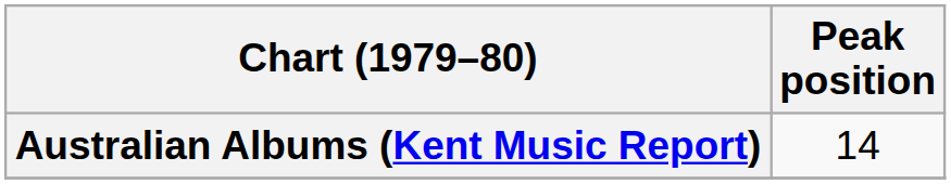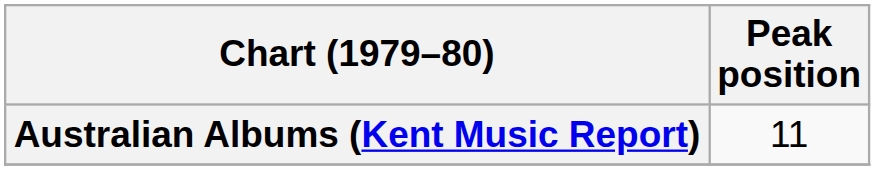Australian Albums (Kent Music Report) | Peak position: 14 -> 11
